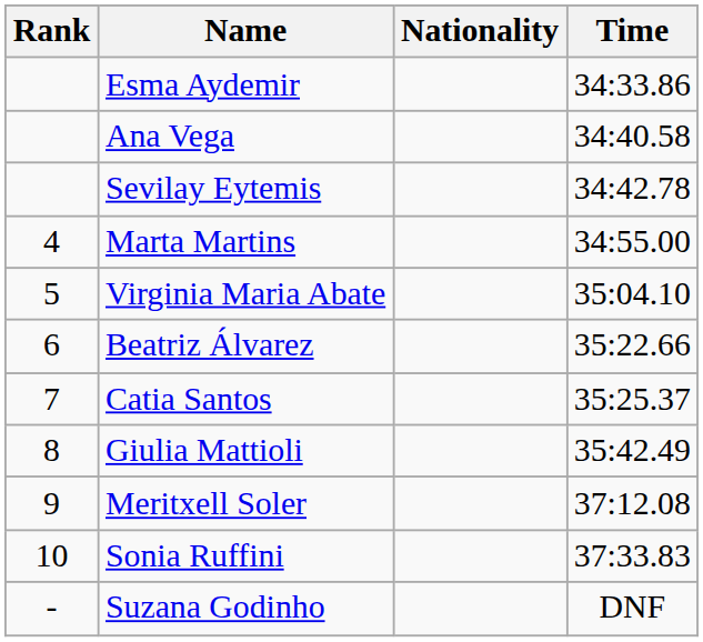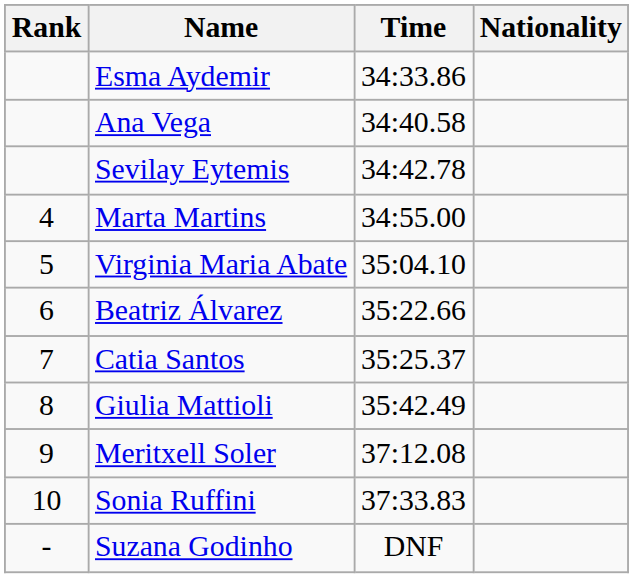columns swapped: Nationality <-> Time
